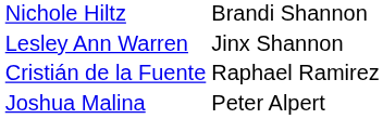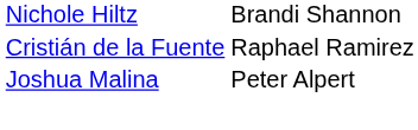- row: Lesley Ann Warren | Jinx Shannon
